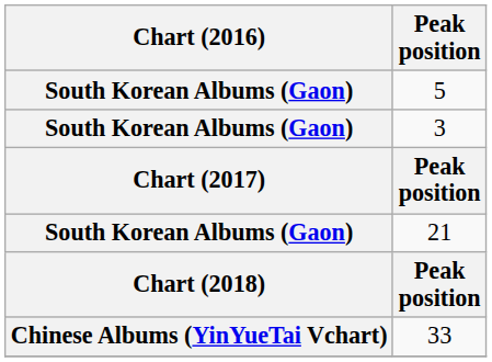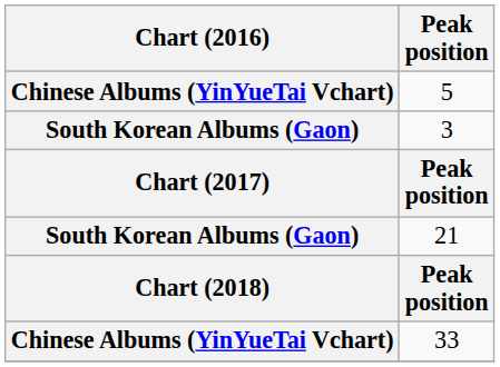5 | Chart (2016): South Korean Albums (Gaon) -> Chinese Albums (YinYueTai Vchart)
